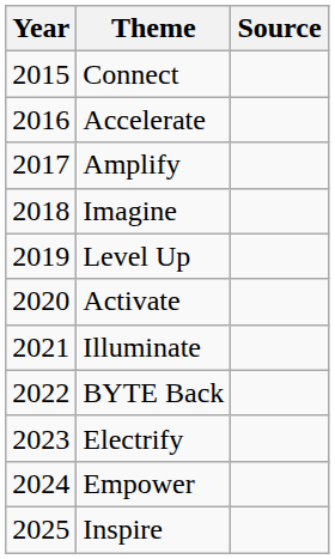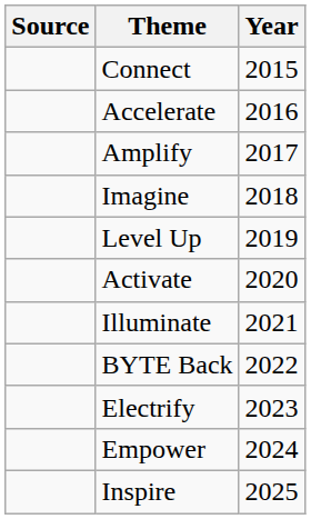columns swapped: Year <-> Source
